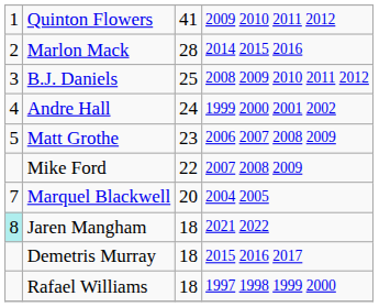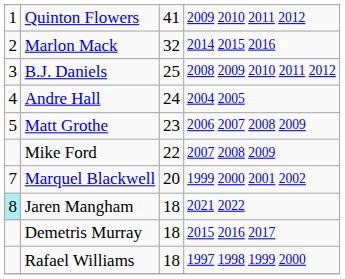Marlon Mack | column 3: 28 -> 32
Andre Hall | column 4: 1999 2000 2001 2002 -> 2004 2005
Marquel Blackwell | column 4: 2004 2005 -> 1999 2000 2001 2002
